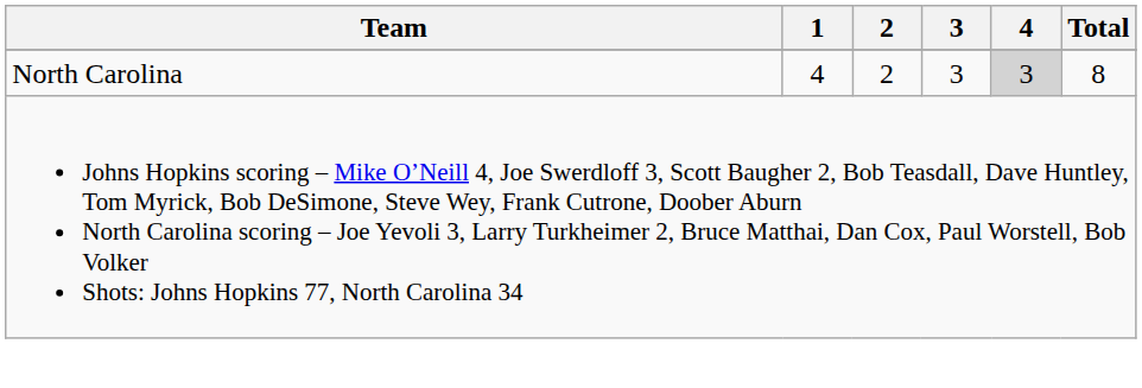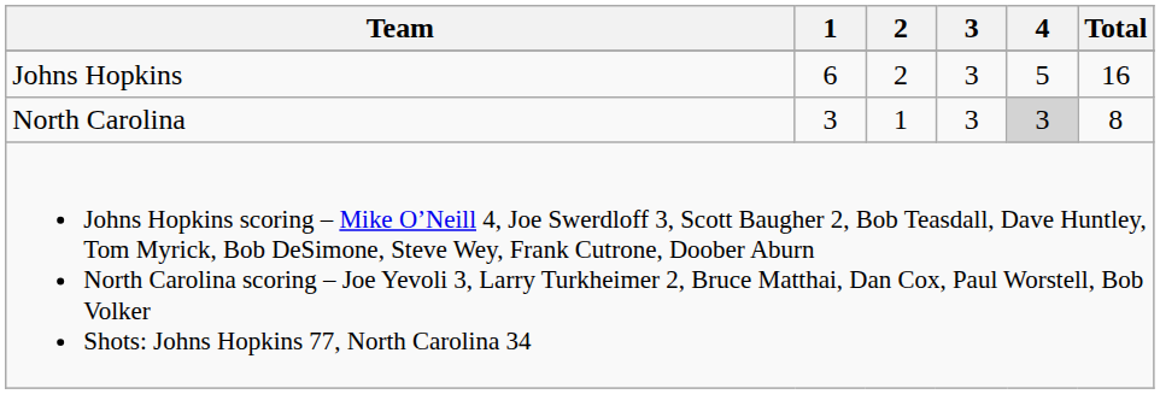+ row: Johns Hopkins | 6 | 2 | 3 | 5 | 16
North Carolina | 1: 4 -> 3
North Carolina | 2: 2 -> 1
